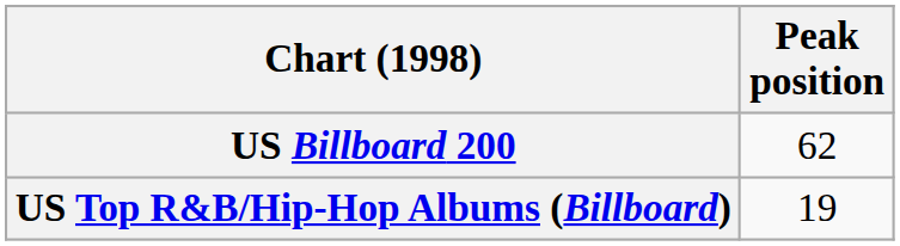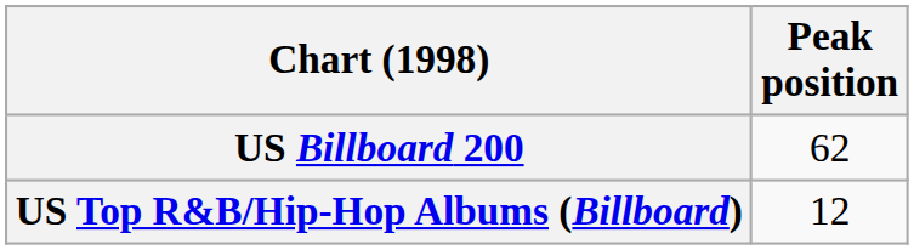US Top R&B/Hip-Hop Albums (Billboard) | Peak position: 19 -> 12
